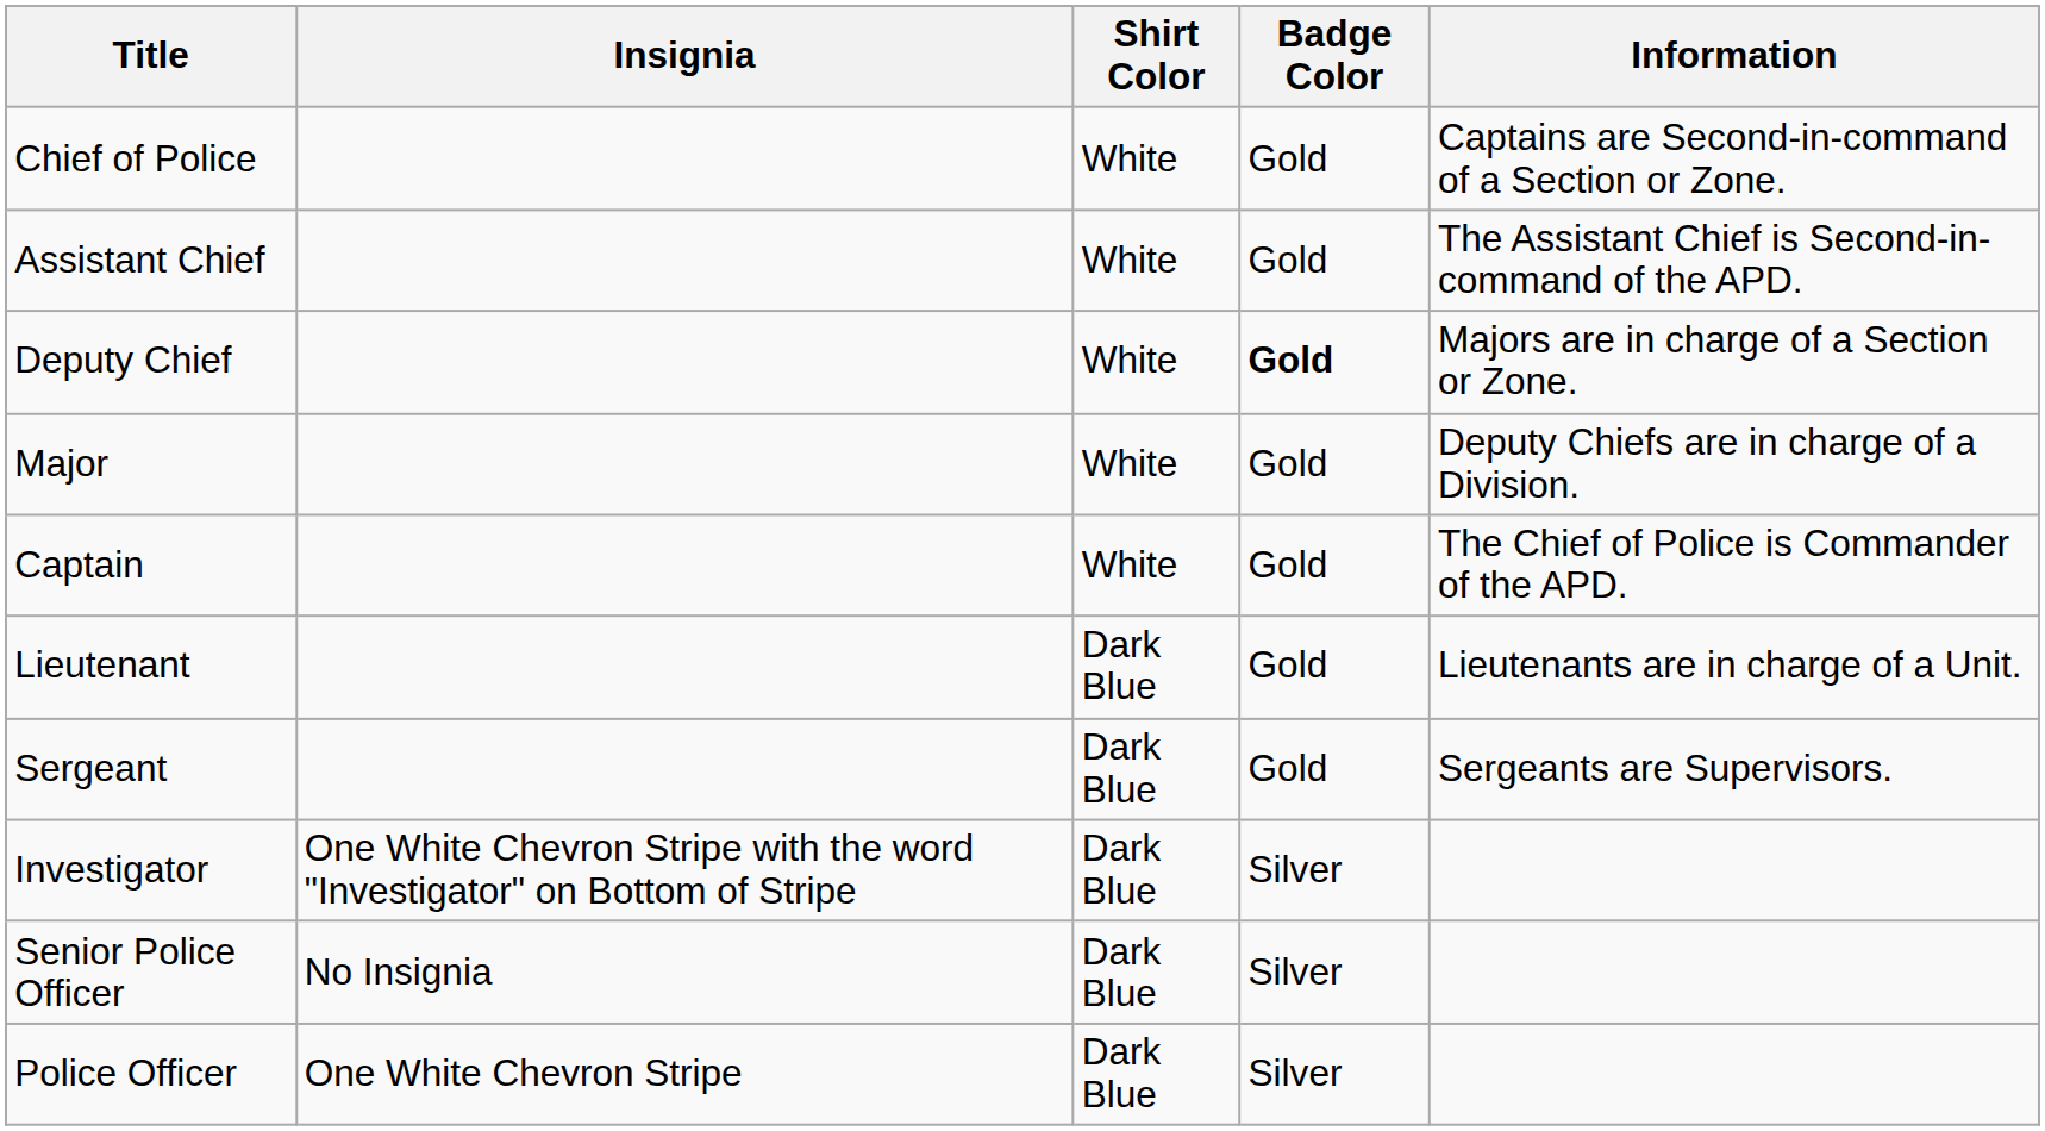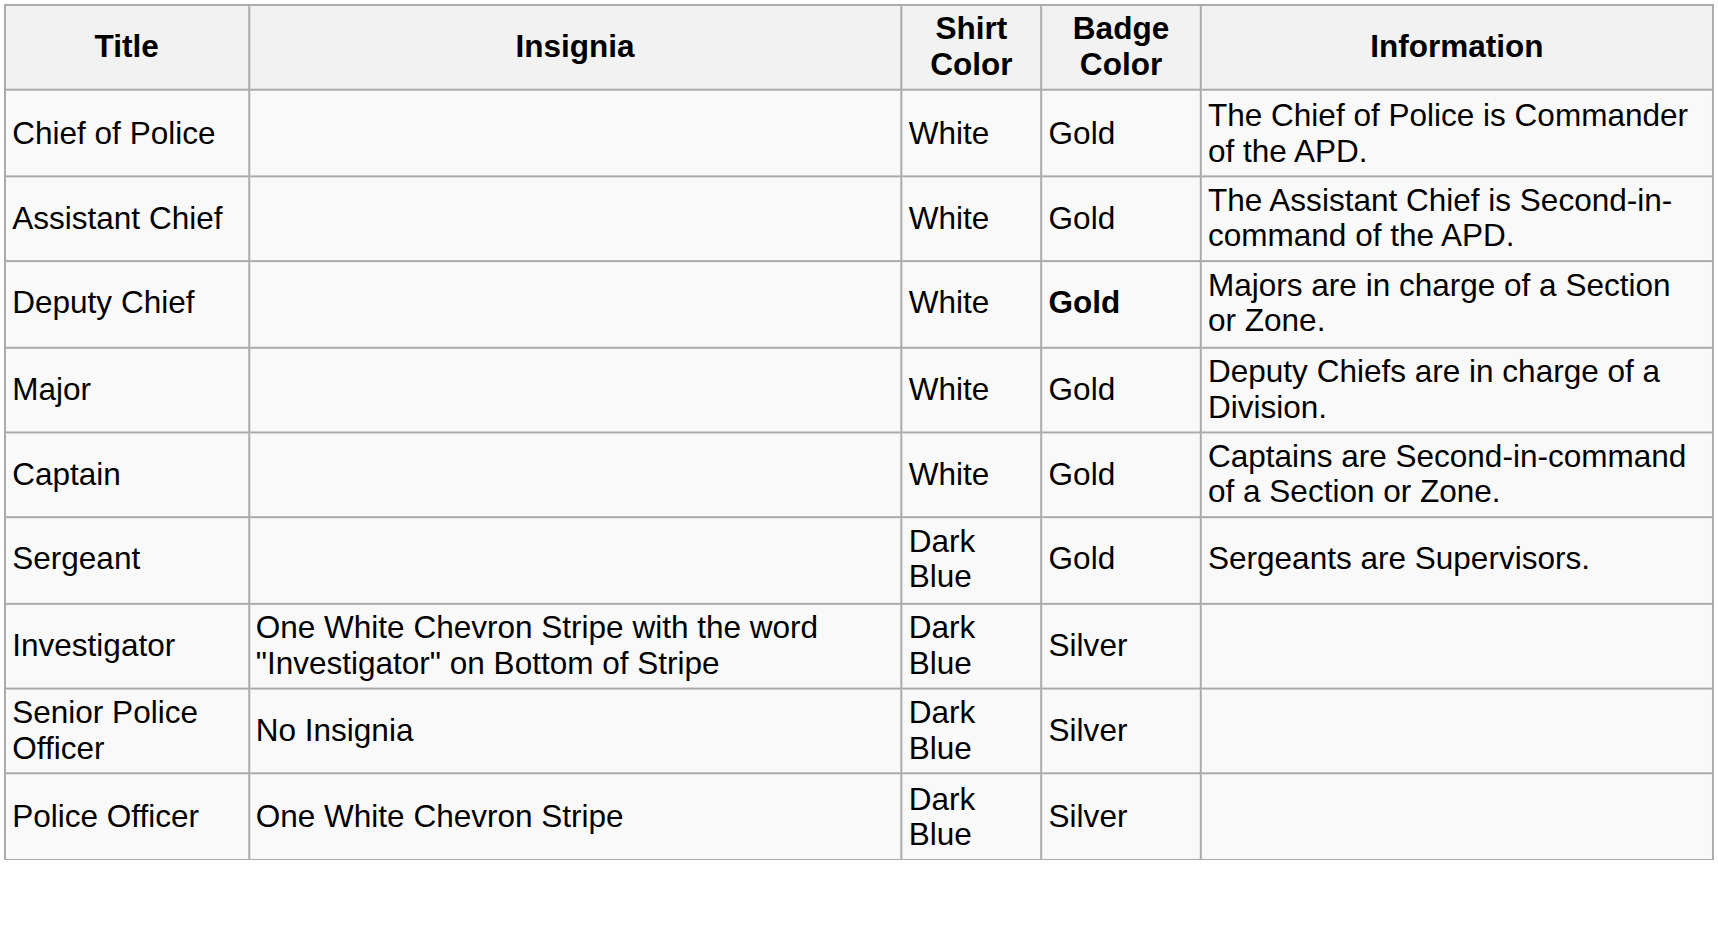Chief of Police | Information: Captains are Second-in-command of a Section or Zone. -> The Chief of Police is Commander of the APD.
Captain | Information: The Chief of Police is Commander of the APD. -> Captains are Second-in-command of a Section or Zone.
- row: Lieutenant | Dark Blue | Gold | Lieutenants are in charge of a Unit.
